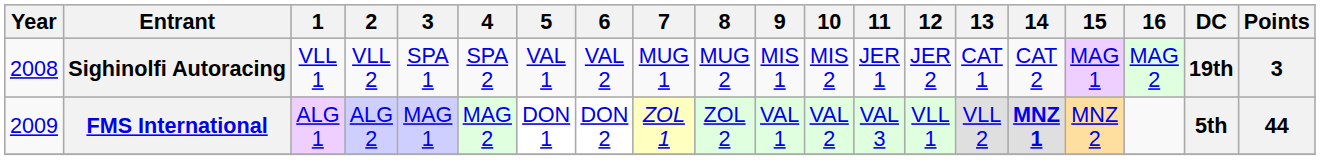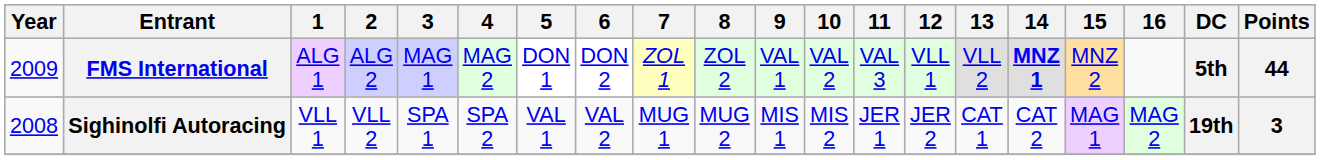rows swapped: Sighinolfi Autoracing <-> FMS International
